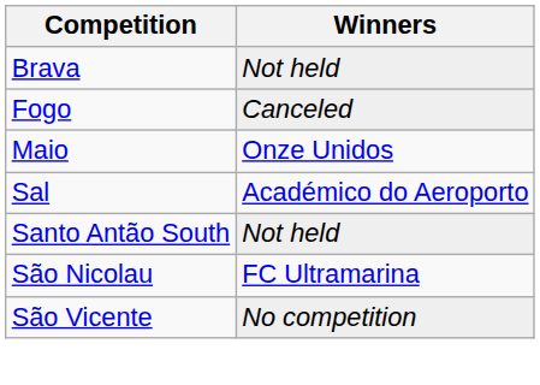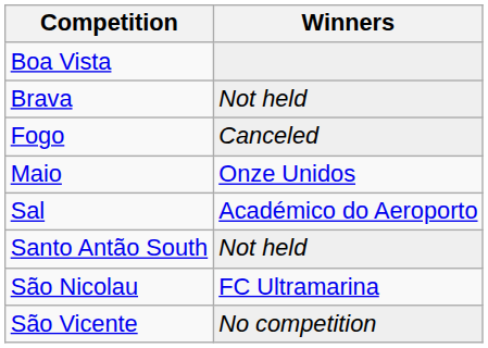+ row: Boa Vista
